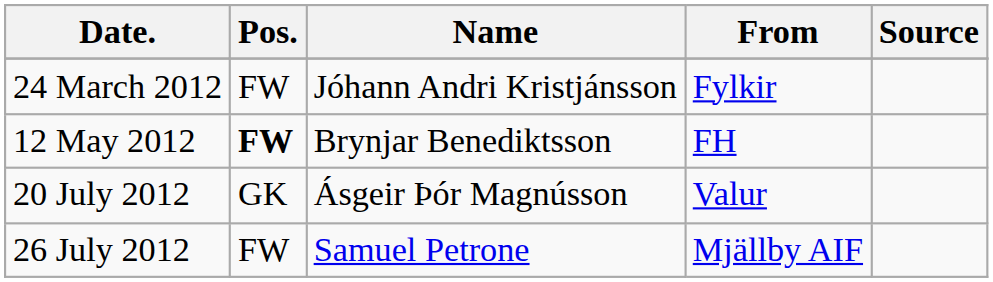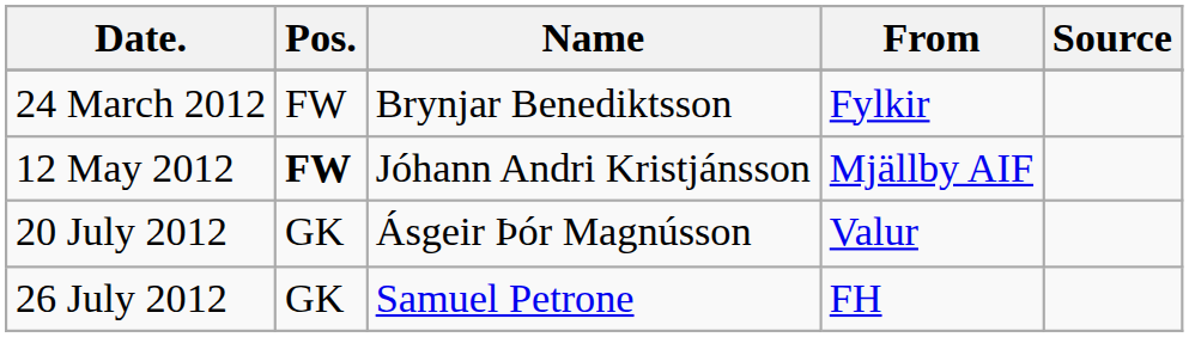24 March 2012 | Name: Jóhann Andri Kristjánsson -> Brynjar Benediktsson
12 May 2012 | Name: Brynjar Benediktsson -> Jóhann Andri Kristjánsson
12 May 2012 | From: FH -> Mjällby AIF
26 July 2012 | Pos.: FW -> GK
26 July 2012 | From: Mjällby AIF -> FH
